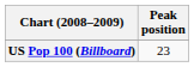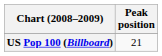US Pop 100 (Billboard) | Peak position: 23 -> 21
